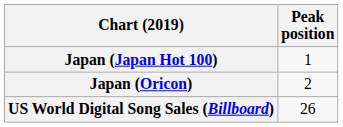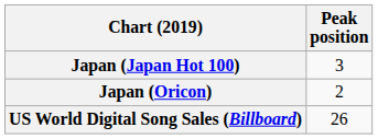Japan (Japan Hot 100) | Peak position: 1 -> 3
